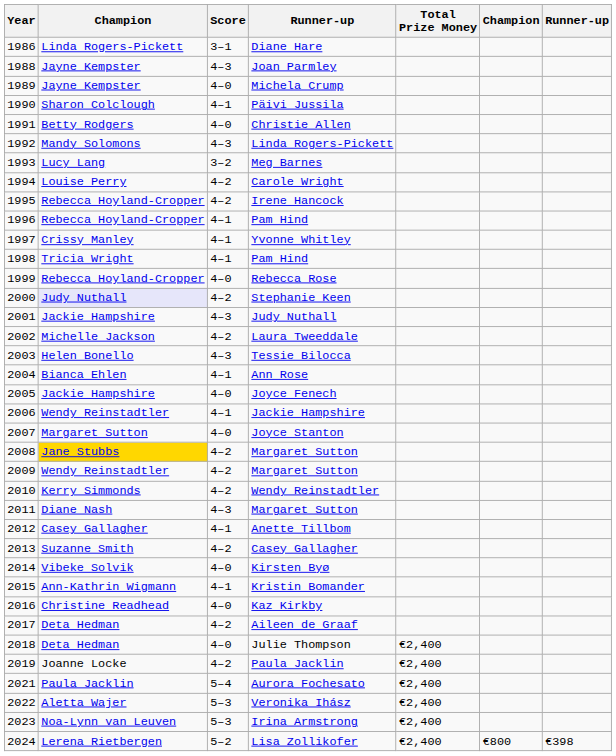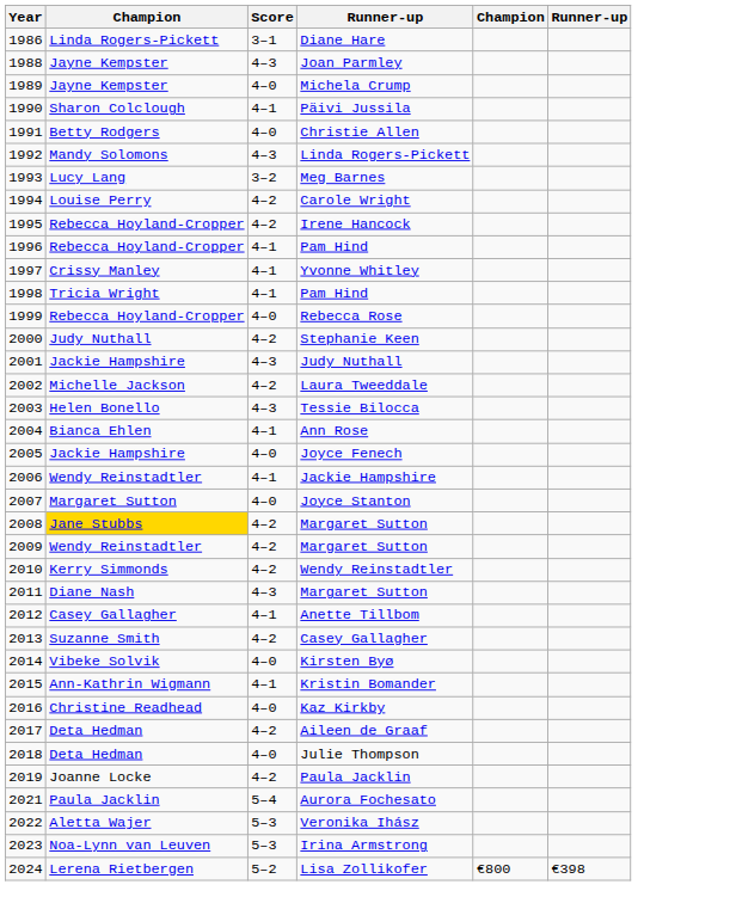- column: Total Prize Money | €2,400 | €2,400 | €2,400 | €2,400 | €2,400 | €2,400
Stephanie Keen | column 2: lavender background -> no background
